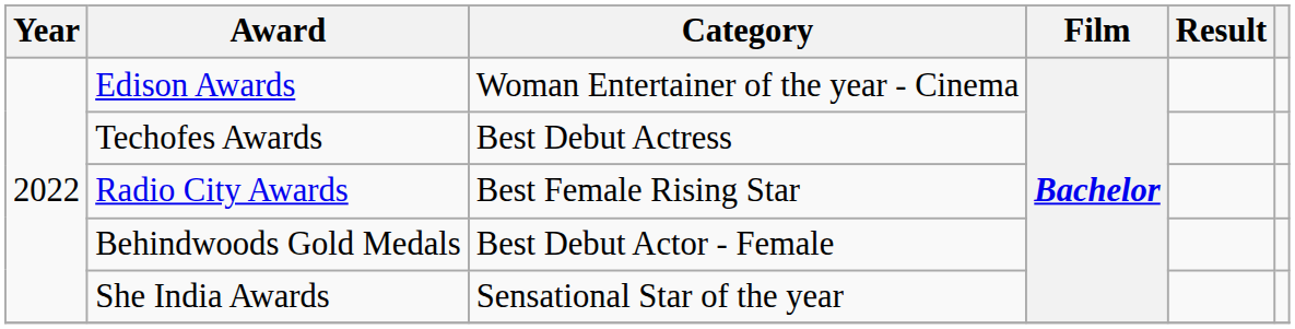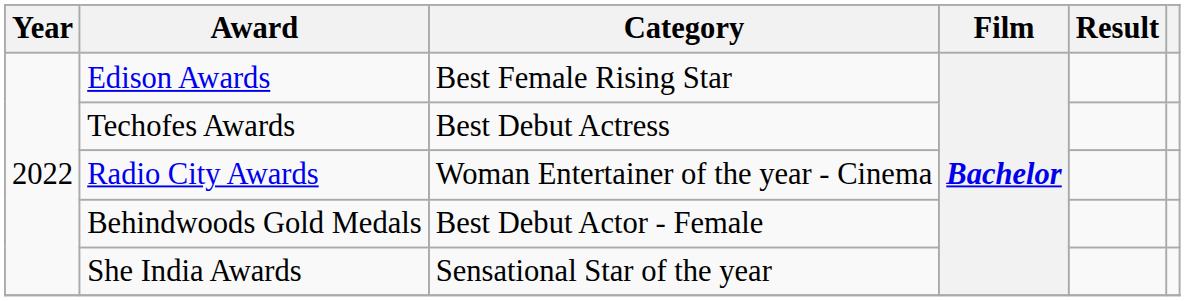Edison Awards | Category: Woman Entertainer of the year - Cinema -> Best Female Rising Star
Radio City Awards | Category: Best Female Rising Star -> Woman Entertainer of the year - Cinema
